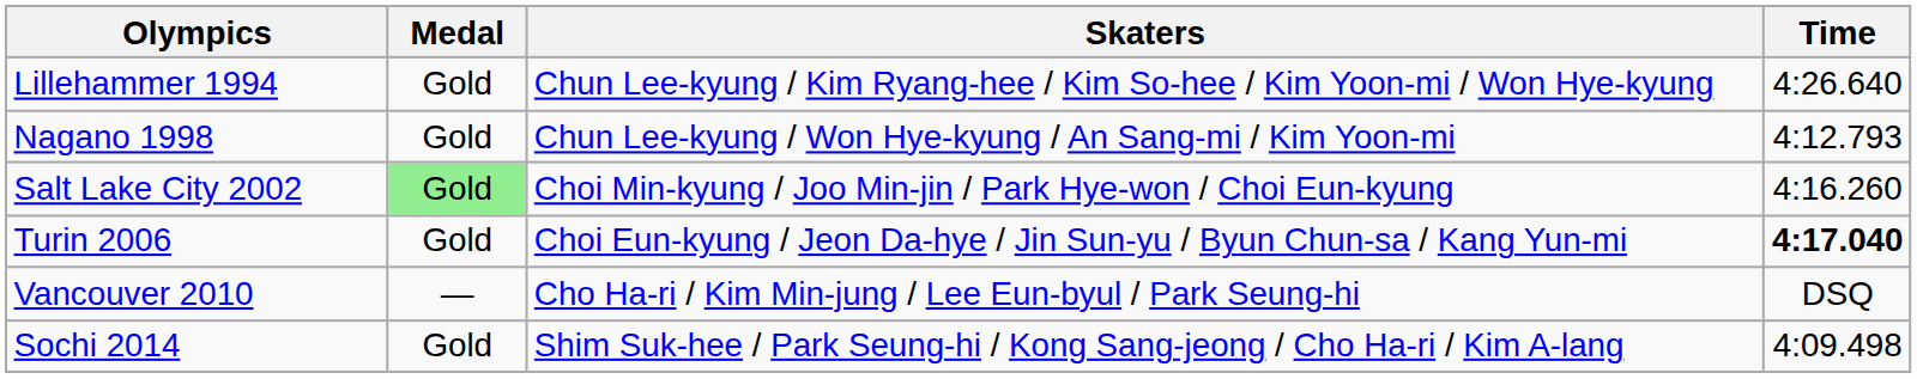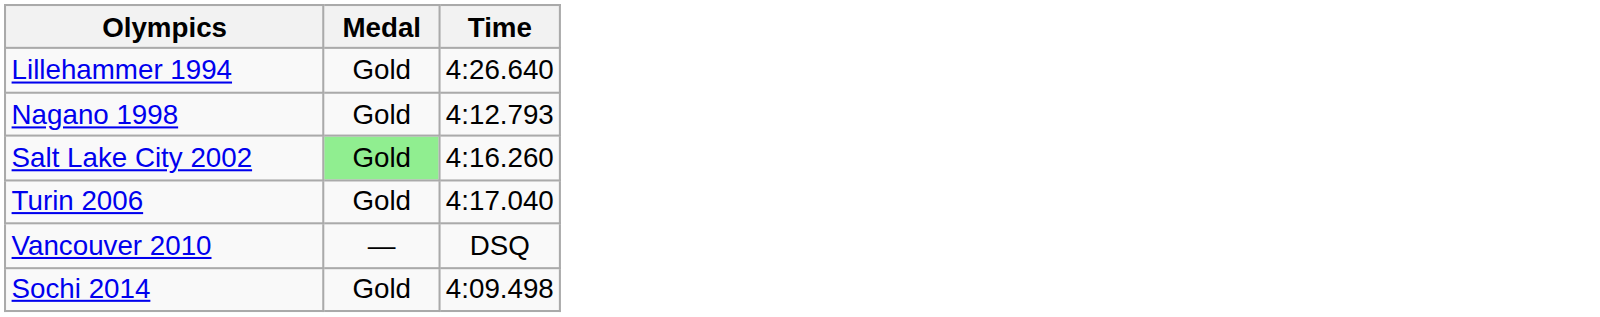- column: Skaters | Chun Lee-kyung / Kim Ryang-hee / Kim So-hee / Kim Yoon-mi / Won Hye-kyung | Chun Lee-kyung / Won Hye-kyung / An Sang-mi / Kim Yoon-mi | Choi Min-kyung / Joo Min-jin / Park Hye-won / Choi Eun-kyung | Choi Eun-kyung / Jeon Da-hye / Jin Sun-yu / Byun Chun-sa / Kang Yun-mi | Cho Ha-ri / Kim Min-jung / Lee Eun-byul / Park Seung-hi | Shim Suk-hee / Park Seung-hi / Kong Sang-jeong / Cho Ha-ri / Kim A-lang
Turin 2006 | Time: bold -> normal
